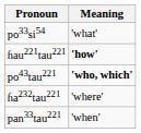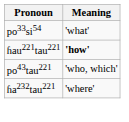po43tau221 | Meaning: bold -> normal
- row: pan33tau221 | 'when'
